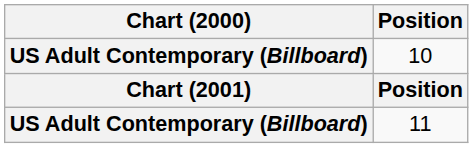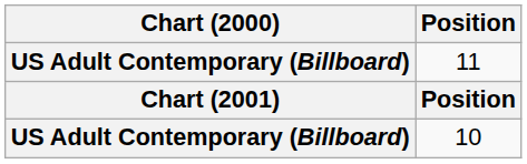rows swapped: 10 <-> 11
